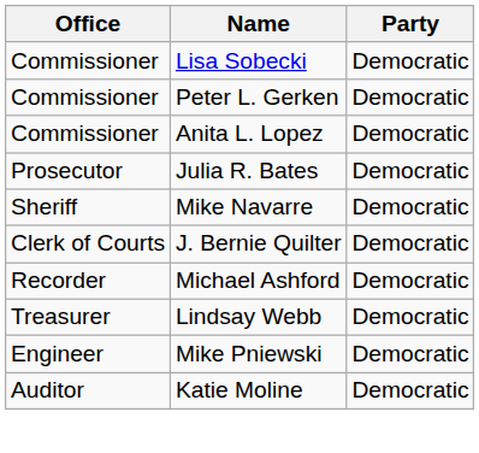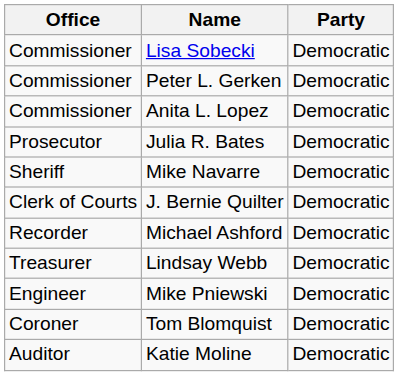+ row: Coroner | Tom Blomquist | Democratic
